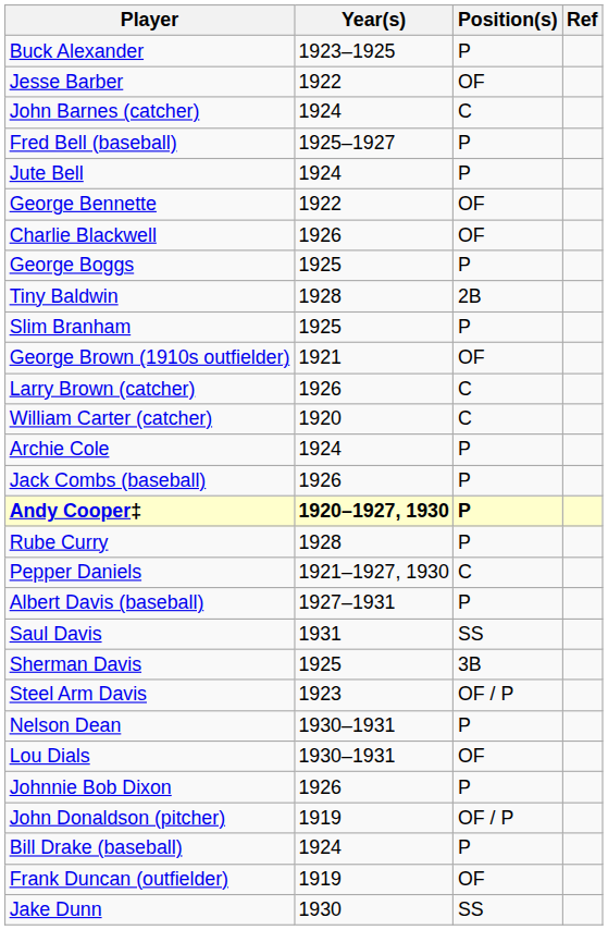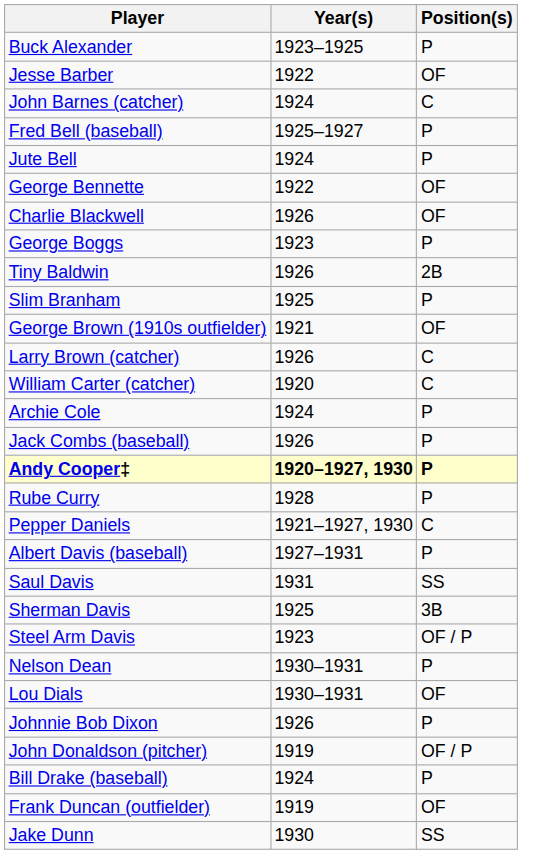- column: Ref
George Boggs | Year(s): 1925 -> 1923
Tiny Baldwin | Year(s): 1928 -> 1926
